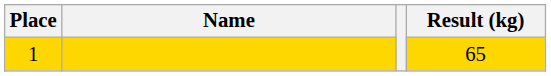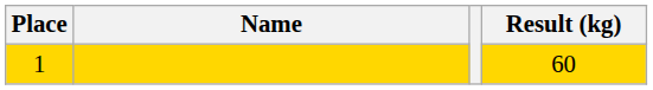1 | Result (kg): 65 -> 60
